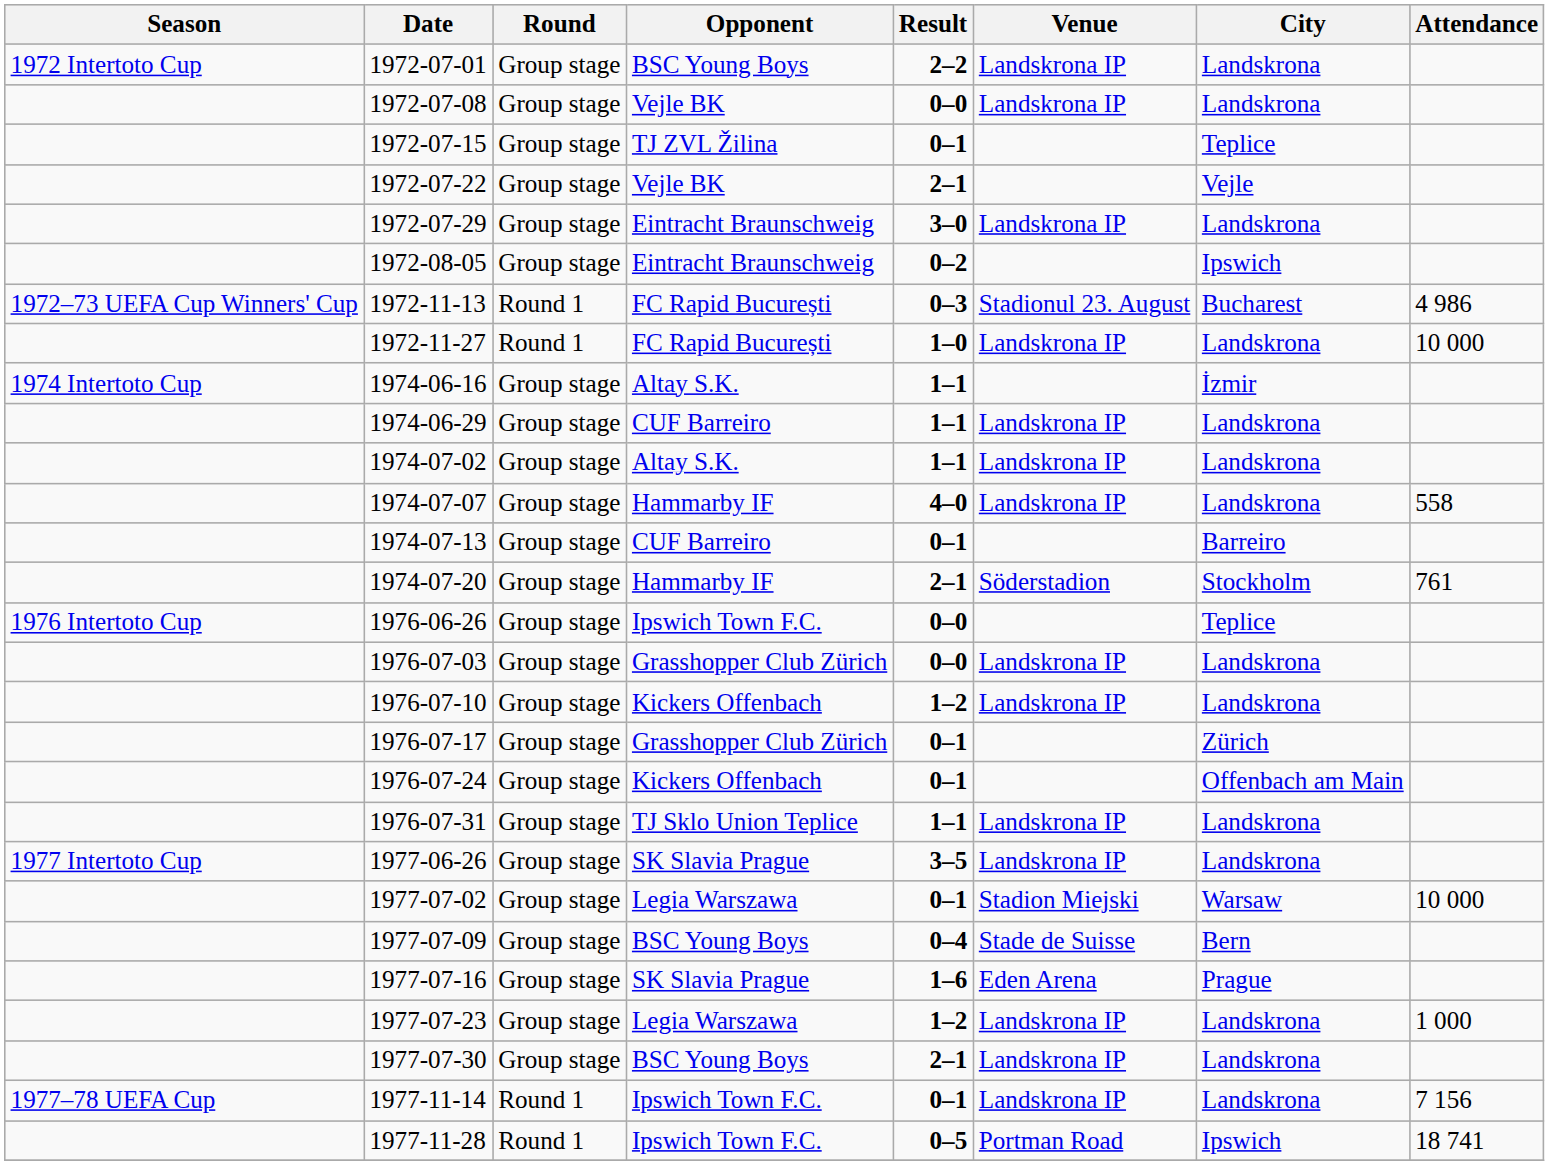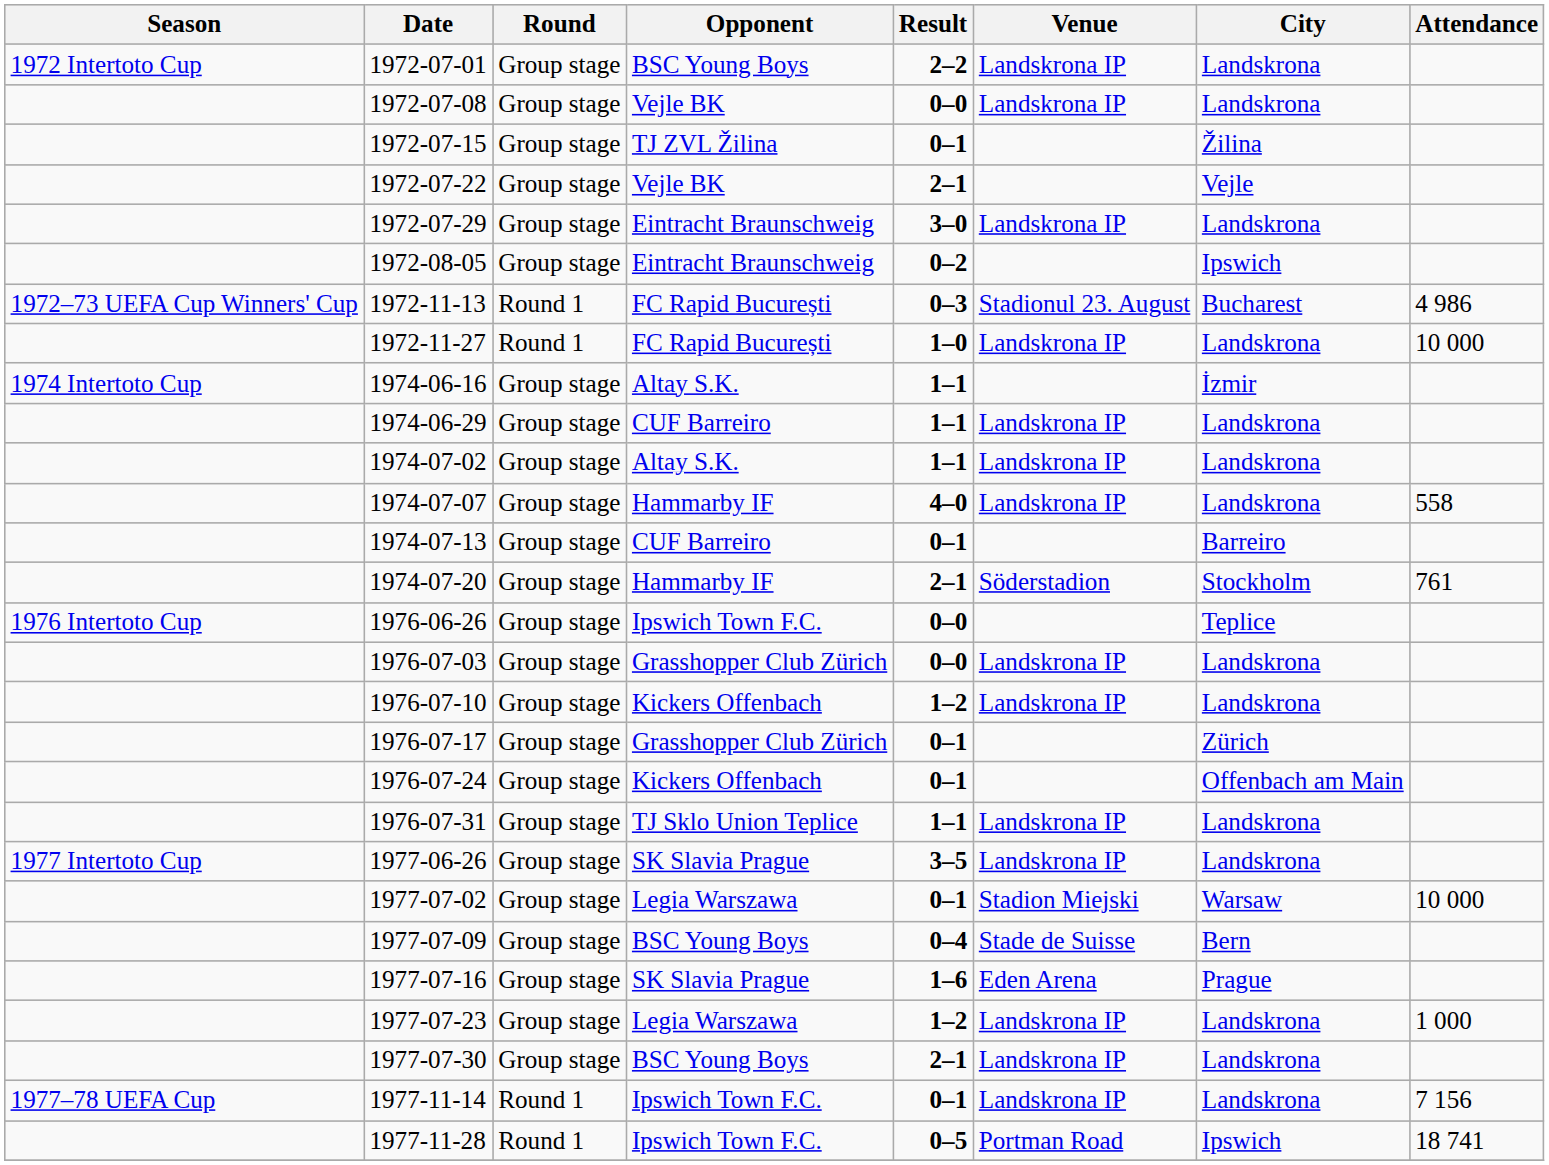1972-07-15 | City: Teplice -> Žilina
